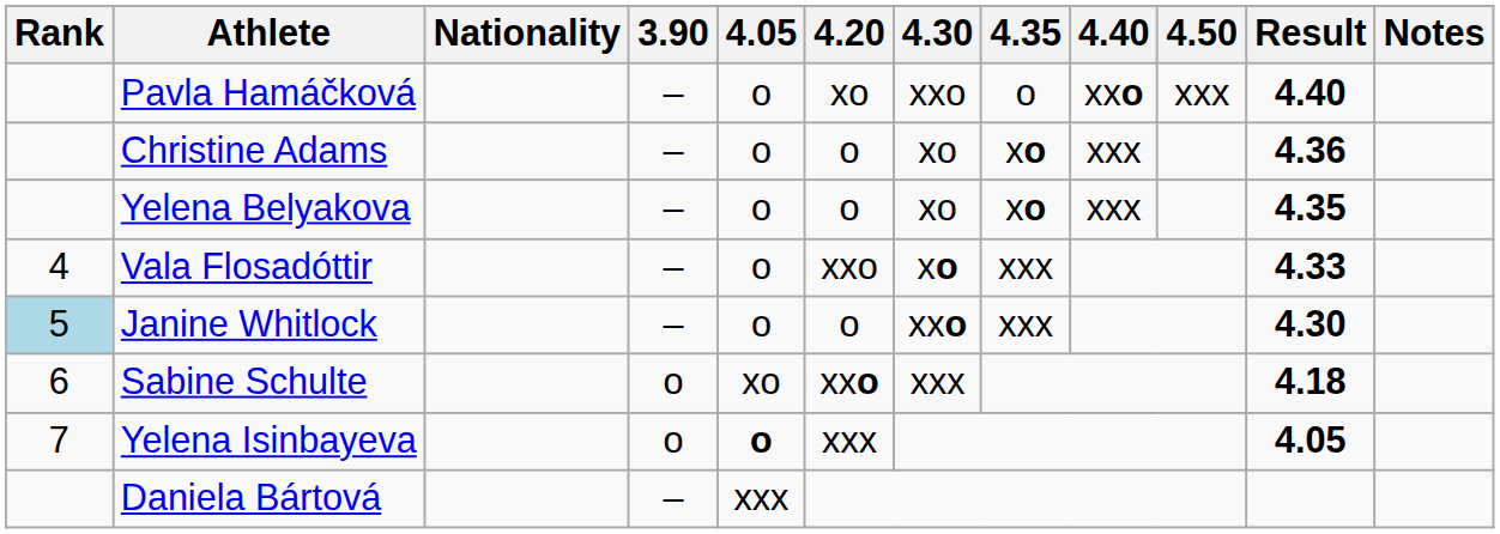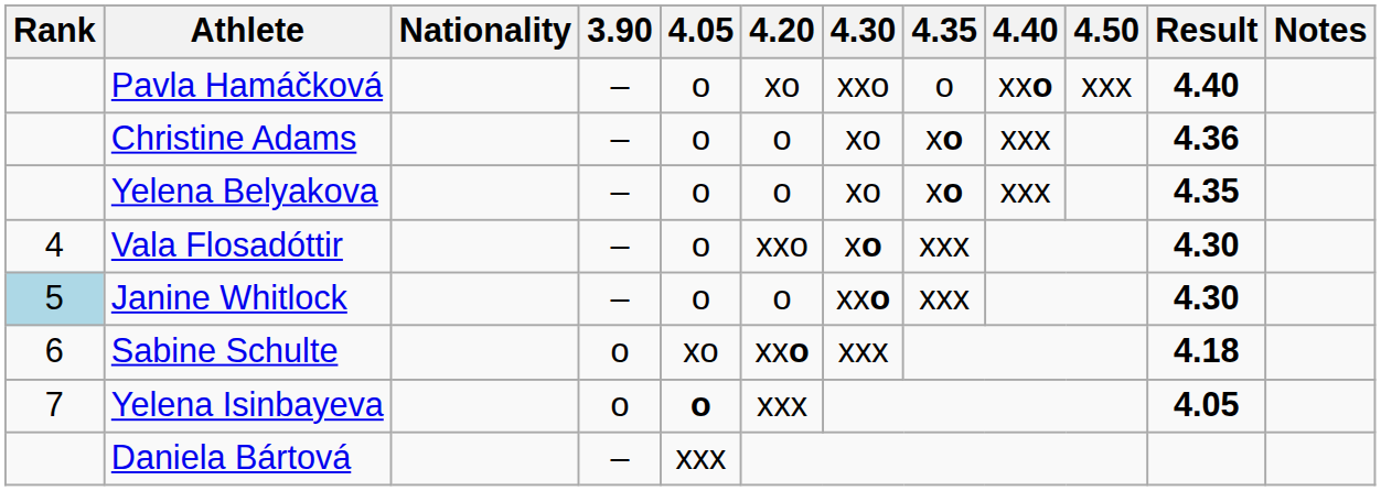Vala Flosadóttir | Result: 4.33 -> 4.30
